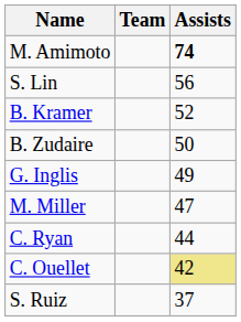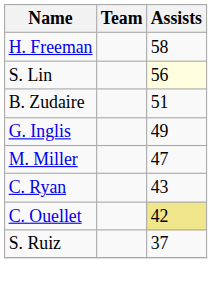- row: M. Amimoto | 74
+ row: H. Freeman | 58
S. Lin | Assists: no background -> lightyellow background
- row: B. Kramer | 52
B. Zudaire | Assists: 50 -> 51
C. Ryan | Assists: 44 -> 43
